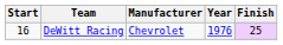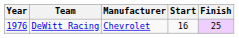columns swapped: Year <-> Start
